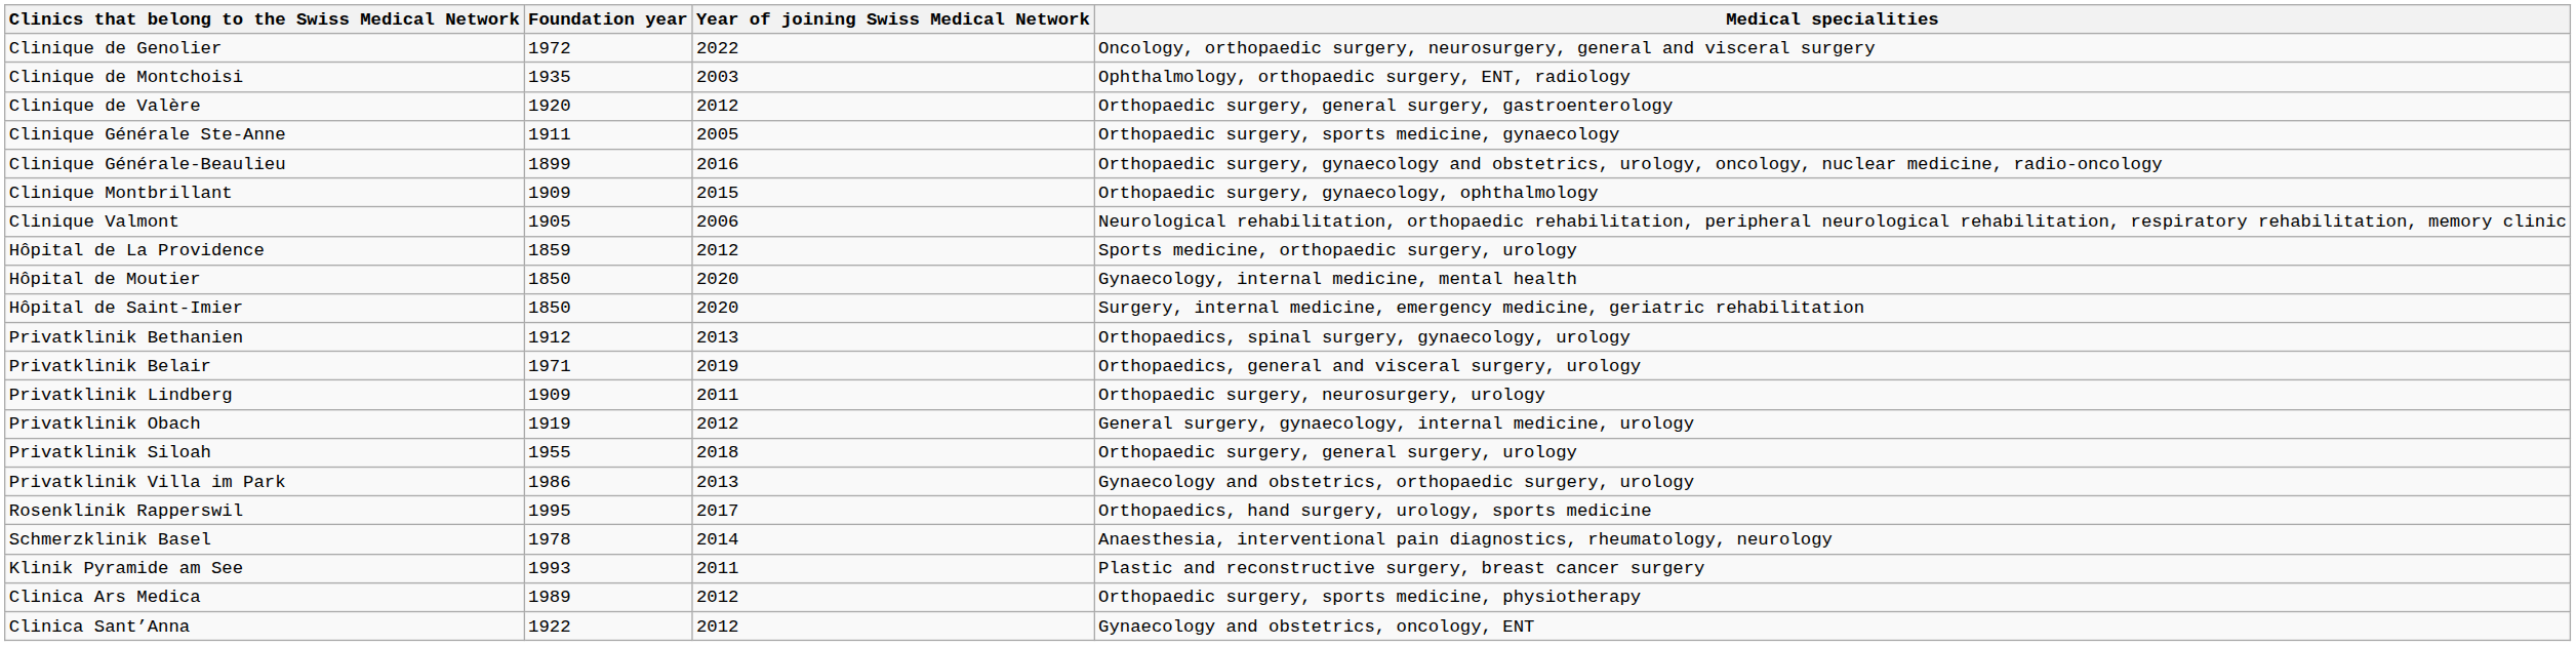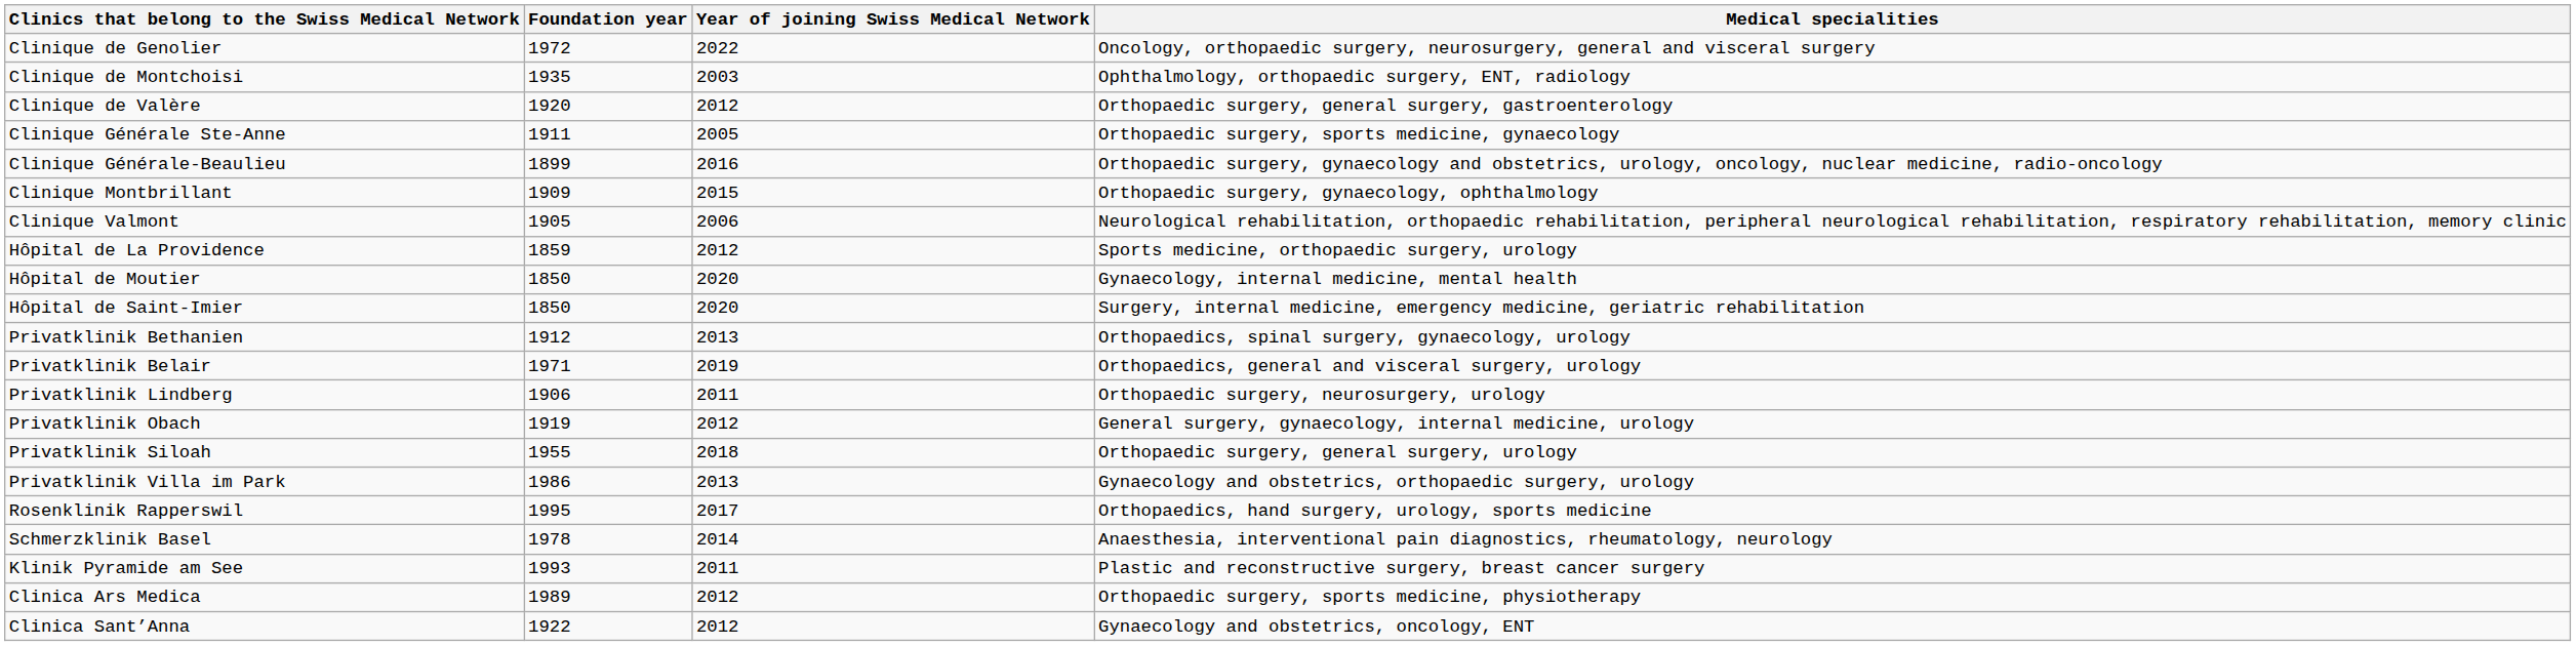Privatklinik Lindberg | Foundation year: 1909 -> 1906
